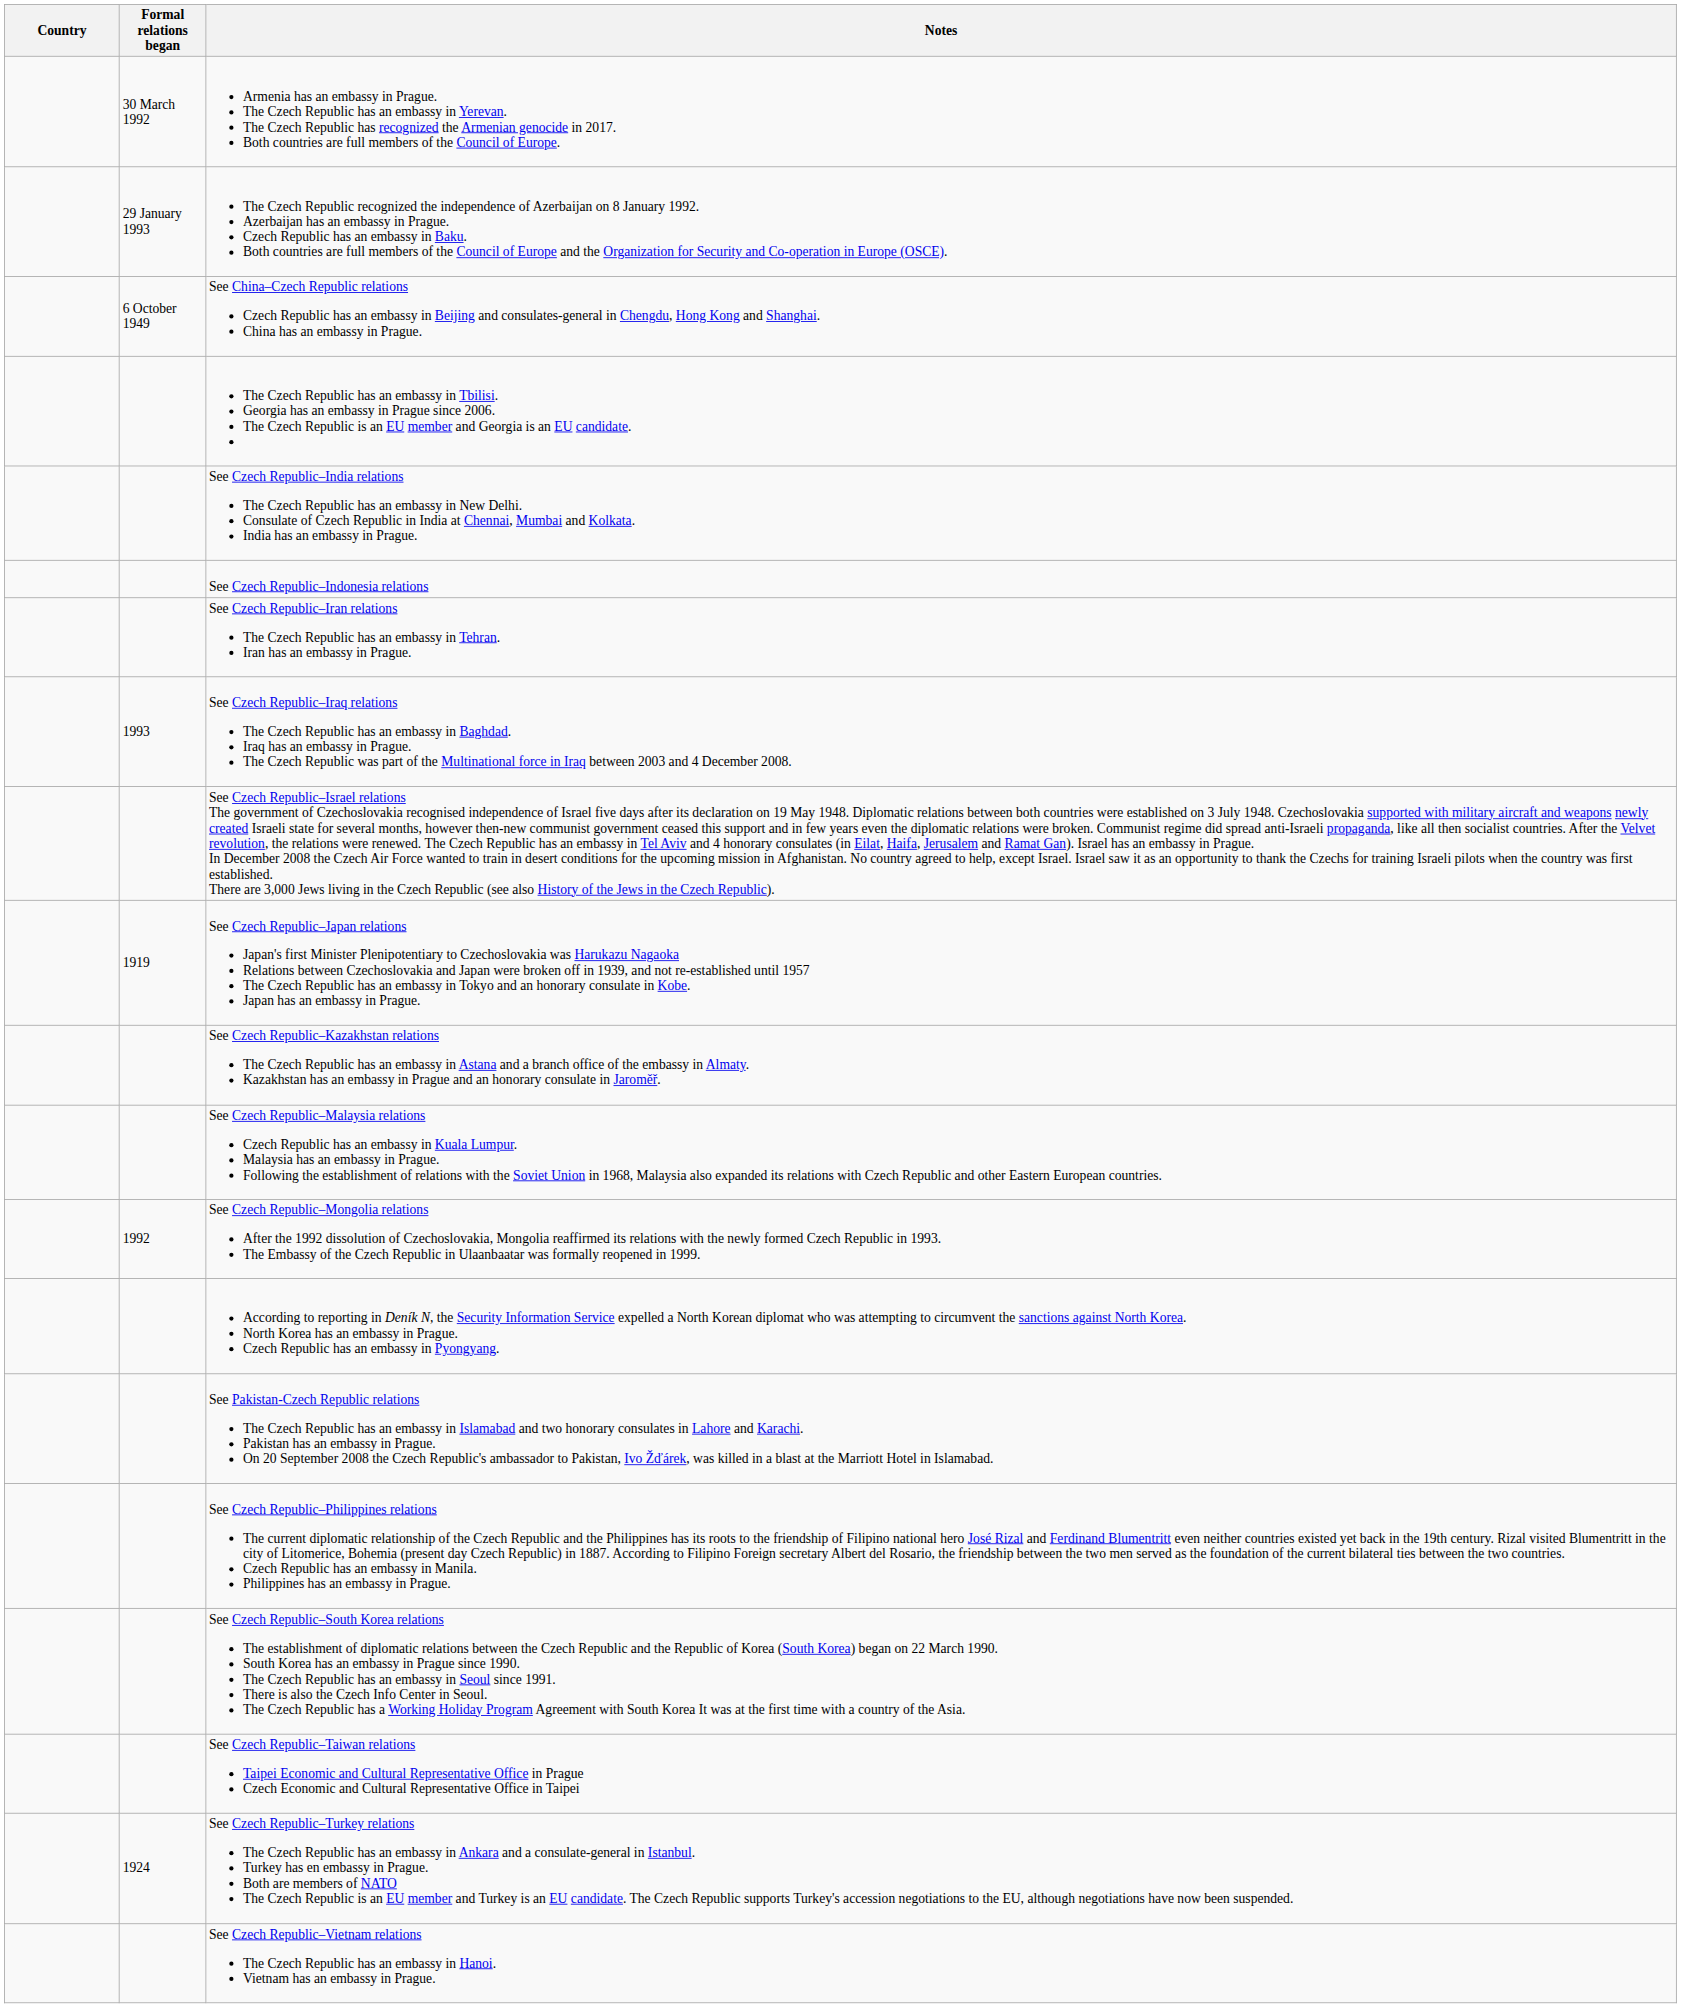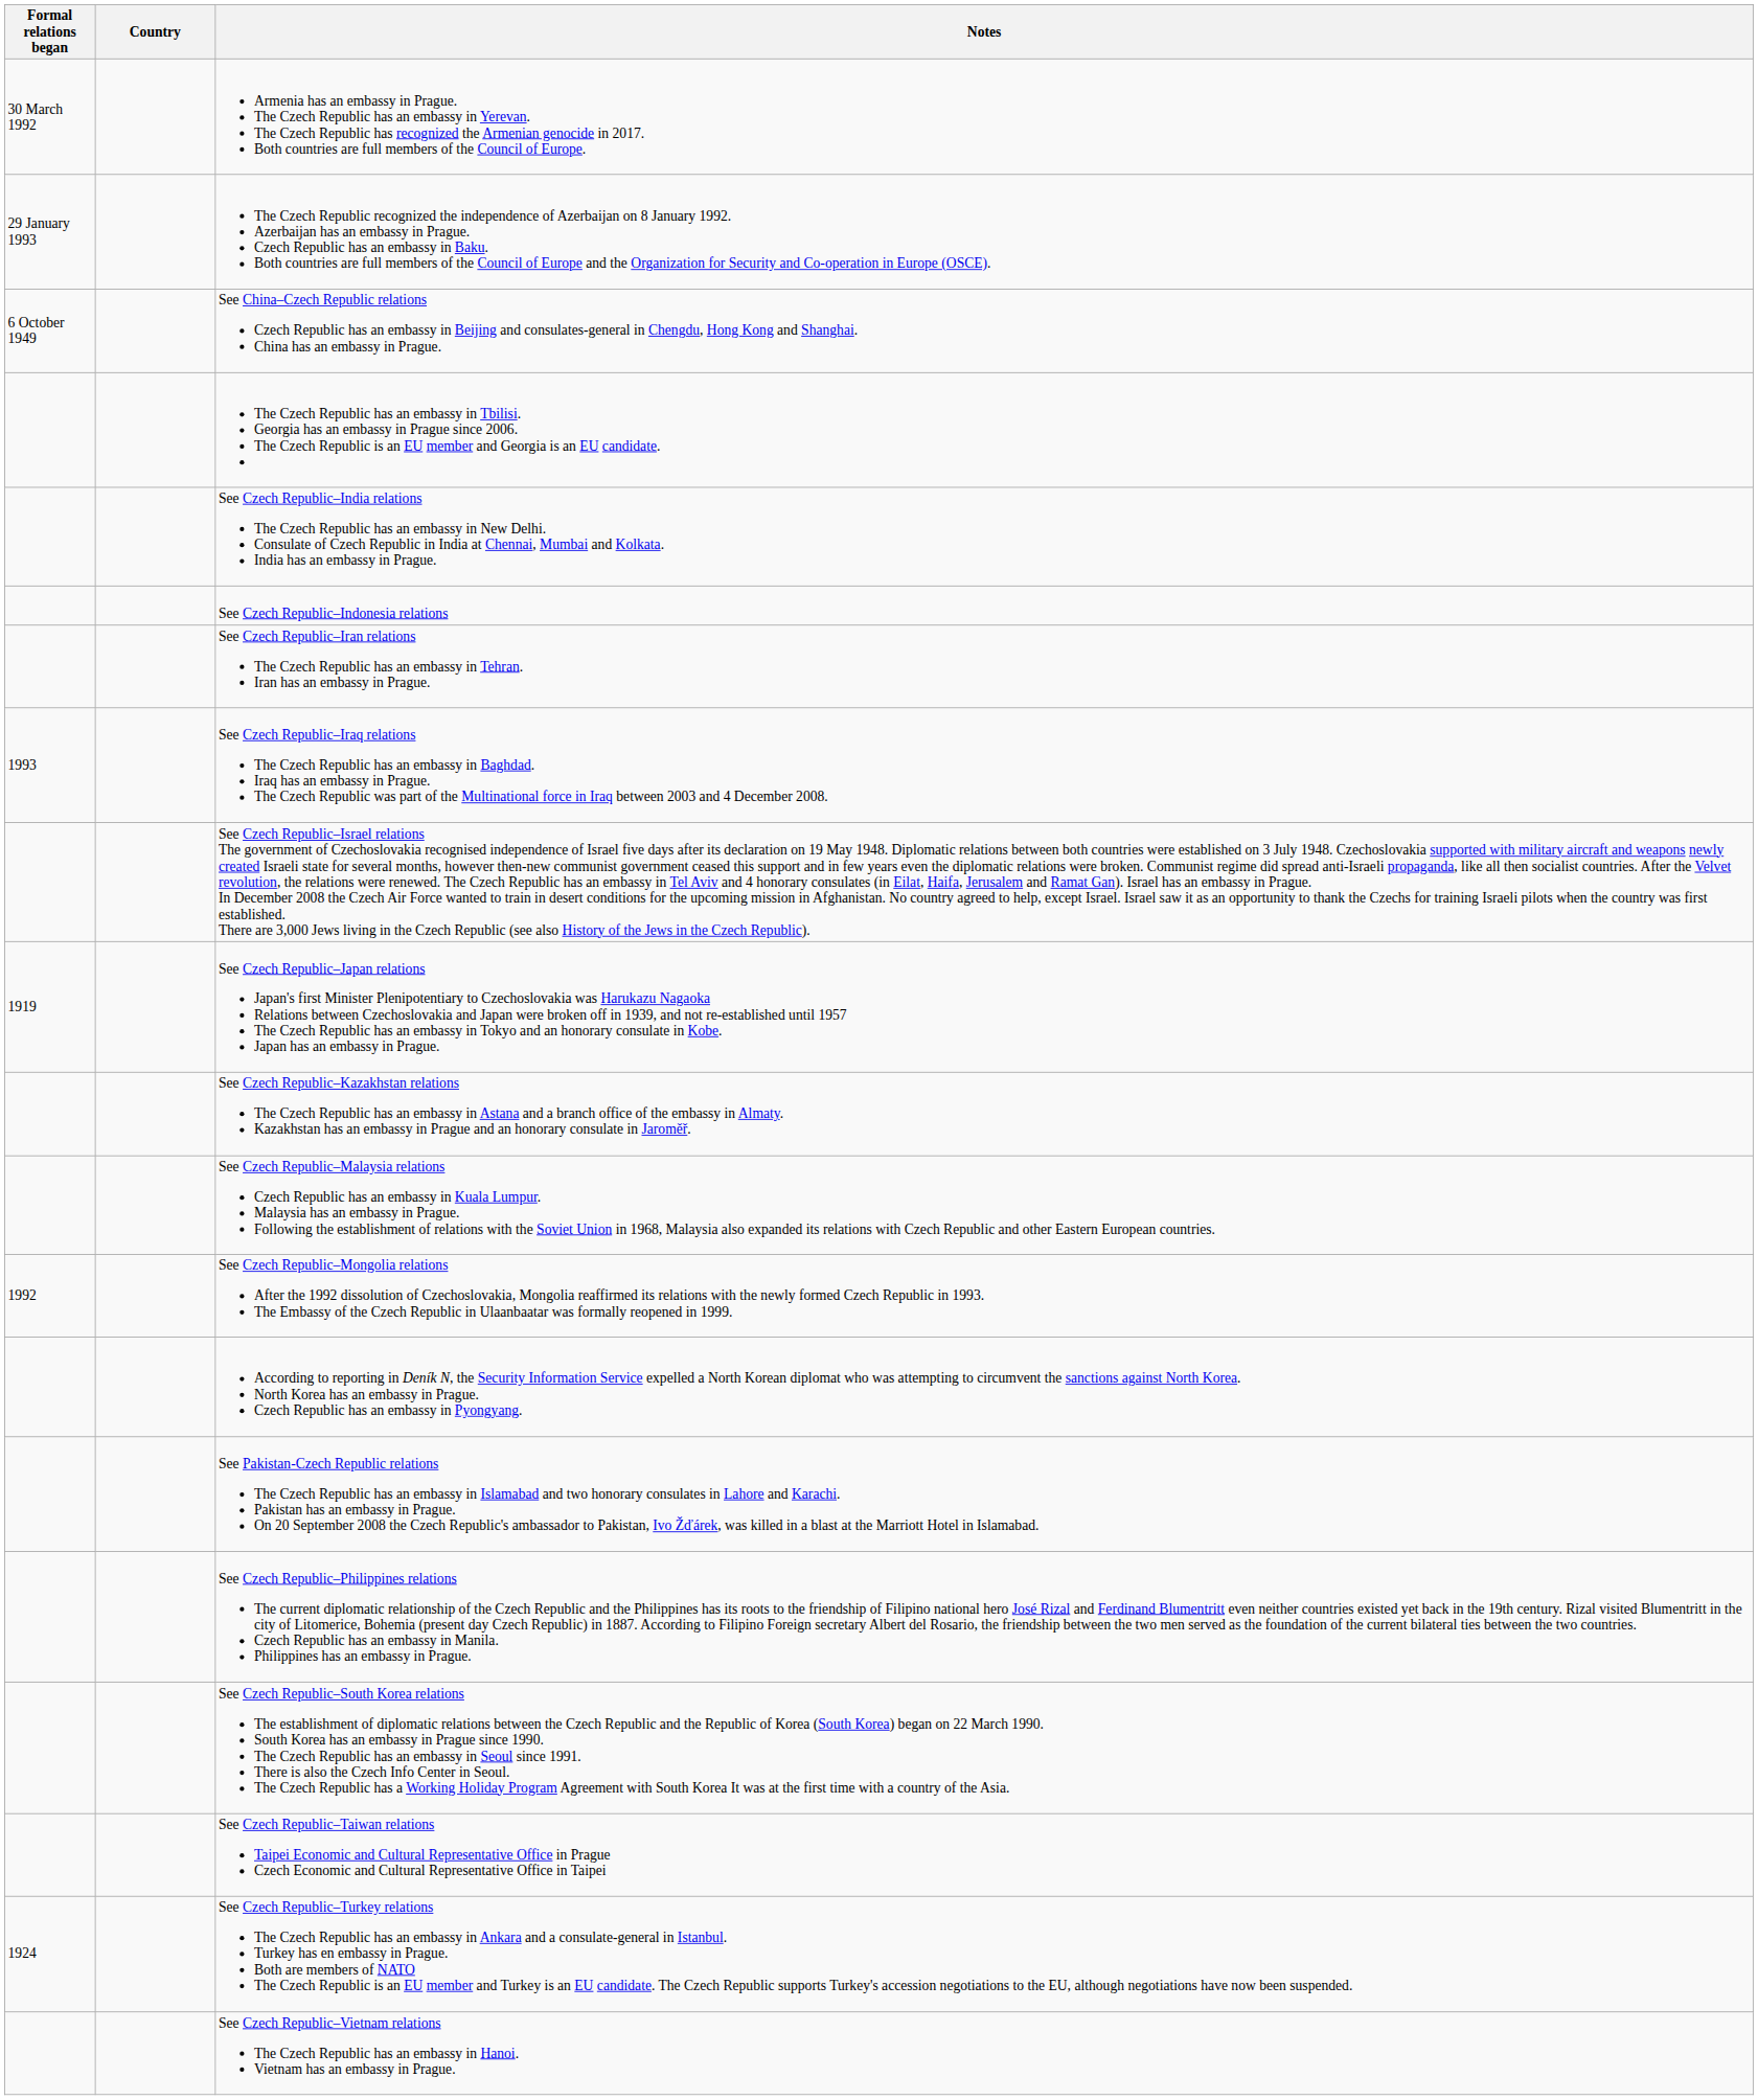columns swapped: Country <-> Formal relations began
